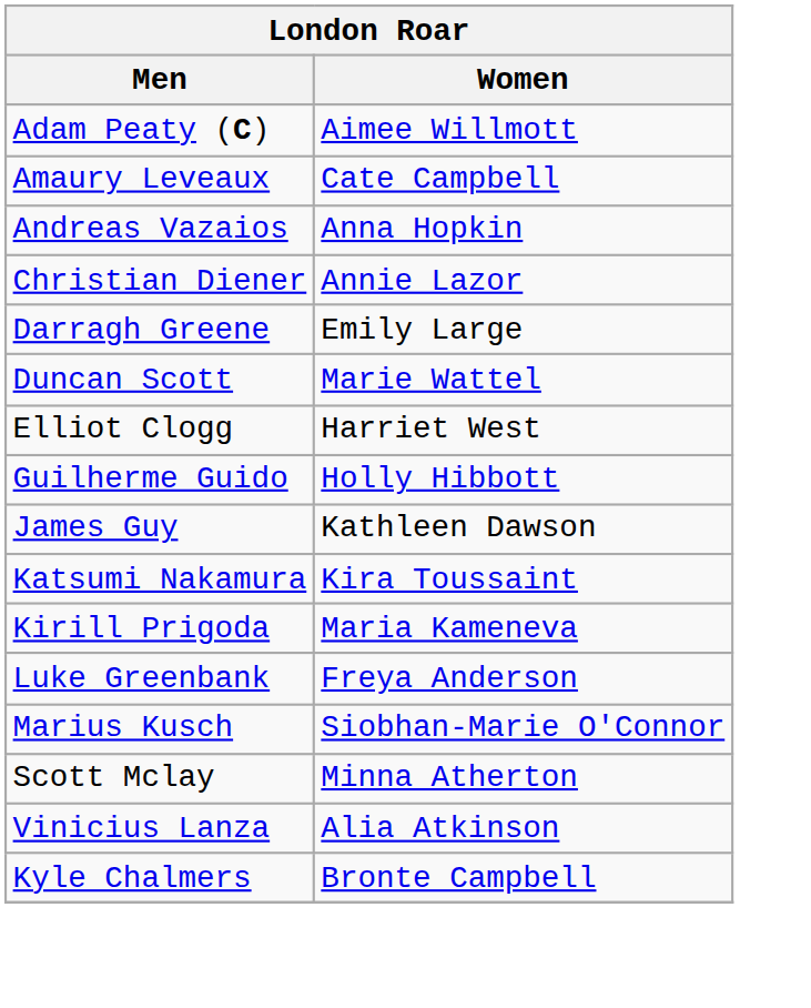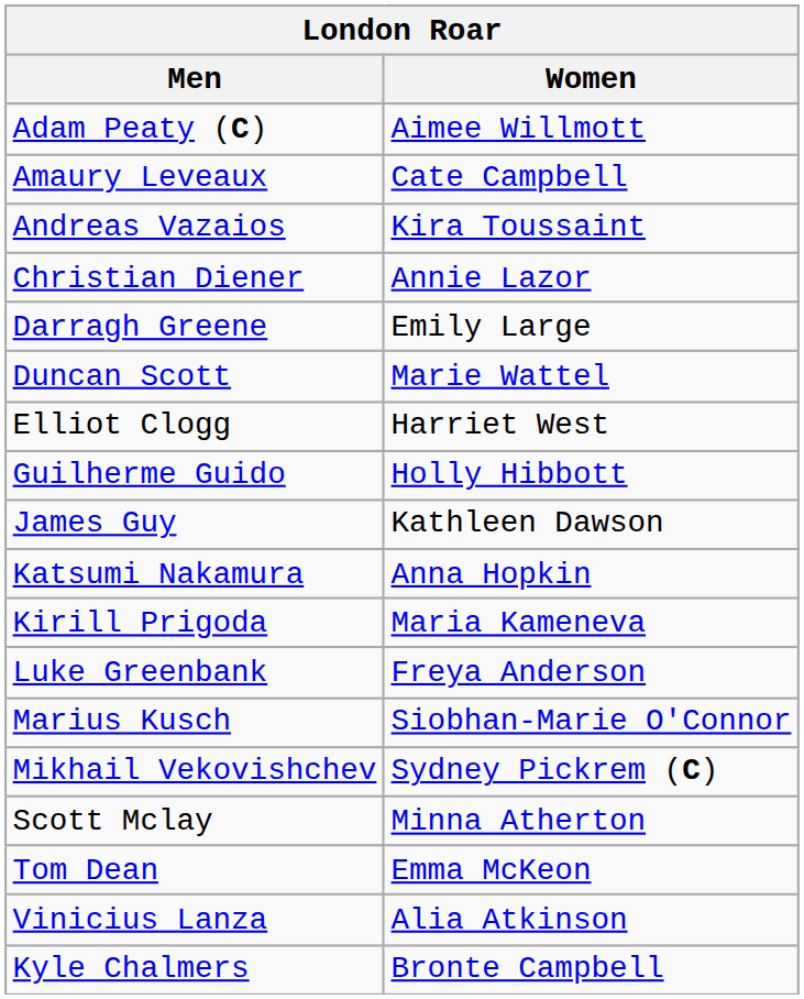Andreas Vazaios | Women: Anna Hopkin -> Kira Toussaint
Katsumi Nakamura | Women: Kira Toussaint -> Anna Hopkin
+ row: Mikhail Vekovishchev | Sydney Pickrem (C)
+ row: Tom Dean | Emma McKeon
